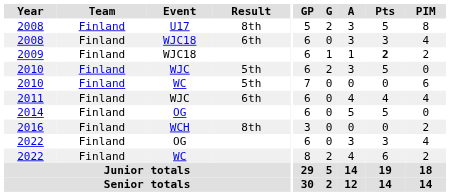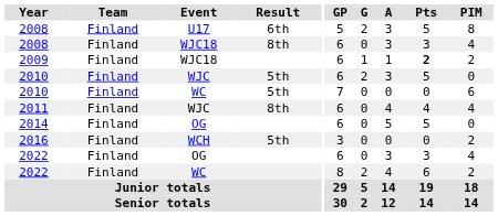2008 / U17 | Result: 8th -> 6th
2008 / WJC18 | Result: 6th -> 8th
2011 | Result: 6th -> 8th
2016 | Result: 8th -> 5th
